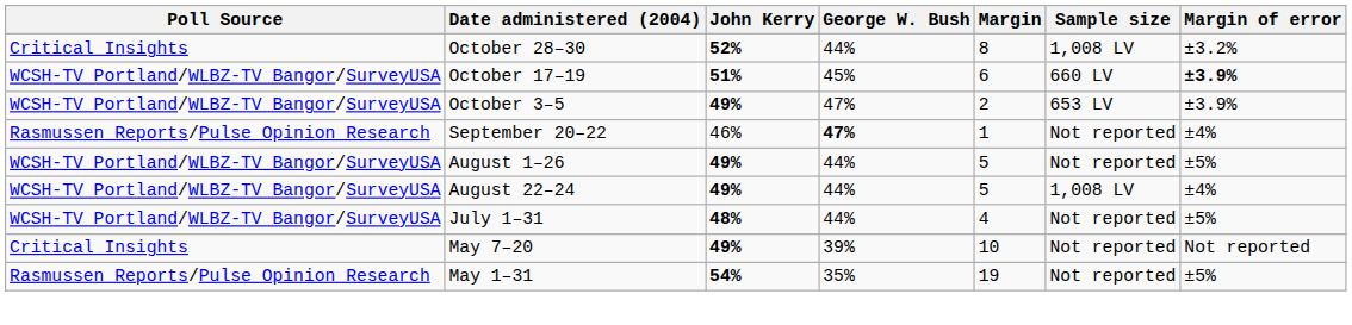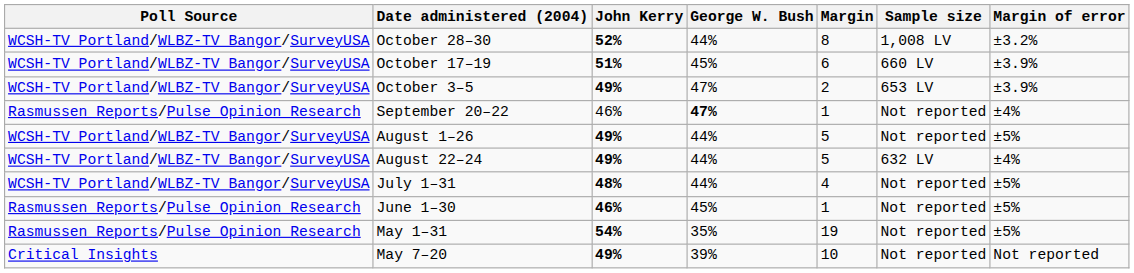October 28–30 | Poll Source: Critical Insights -> WCSH-TV Portland/WLBZ-TV Bangor/SurveyUSA
October 17–19 | Margin of error: bold -> normal
August 22–24 | Sample size: 1,008 LV -> 632 LV
+ row: Rasmussen Reports/Pulse Opinion Research | June 1–30 | 46% | 45% | 1 | Not reported | ±5%
rows swapped: May 1–31 <-> May 7–20
